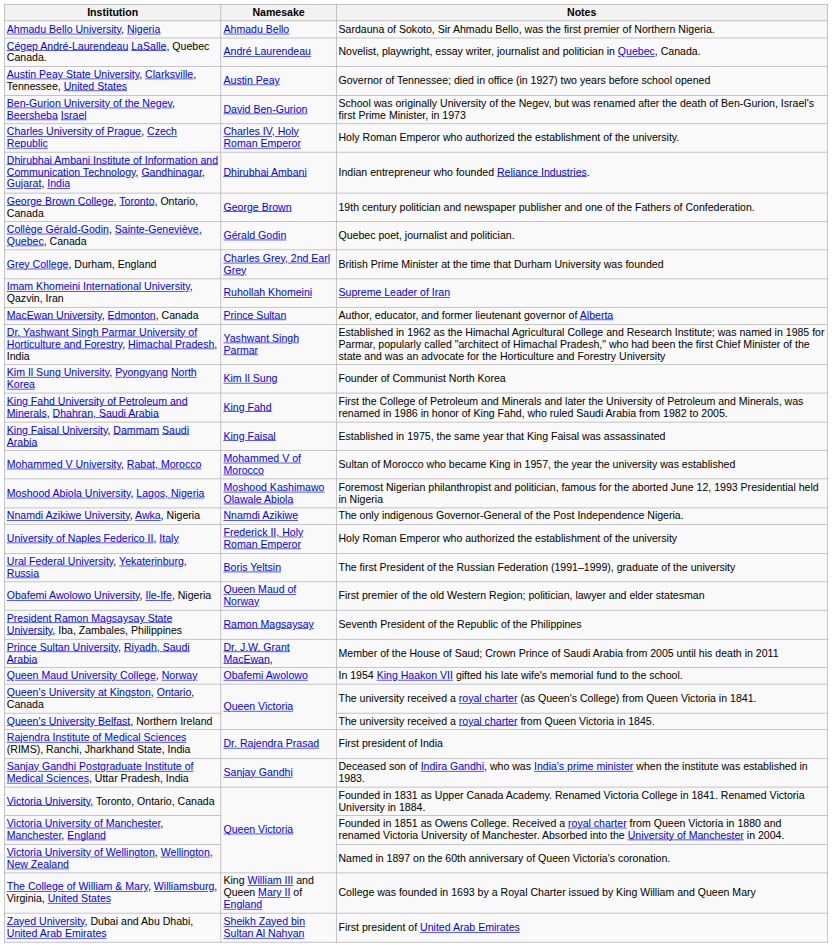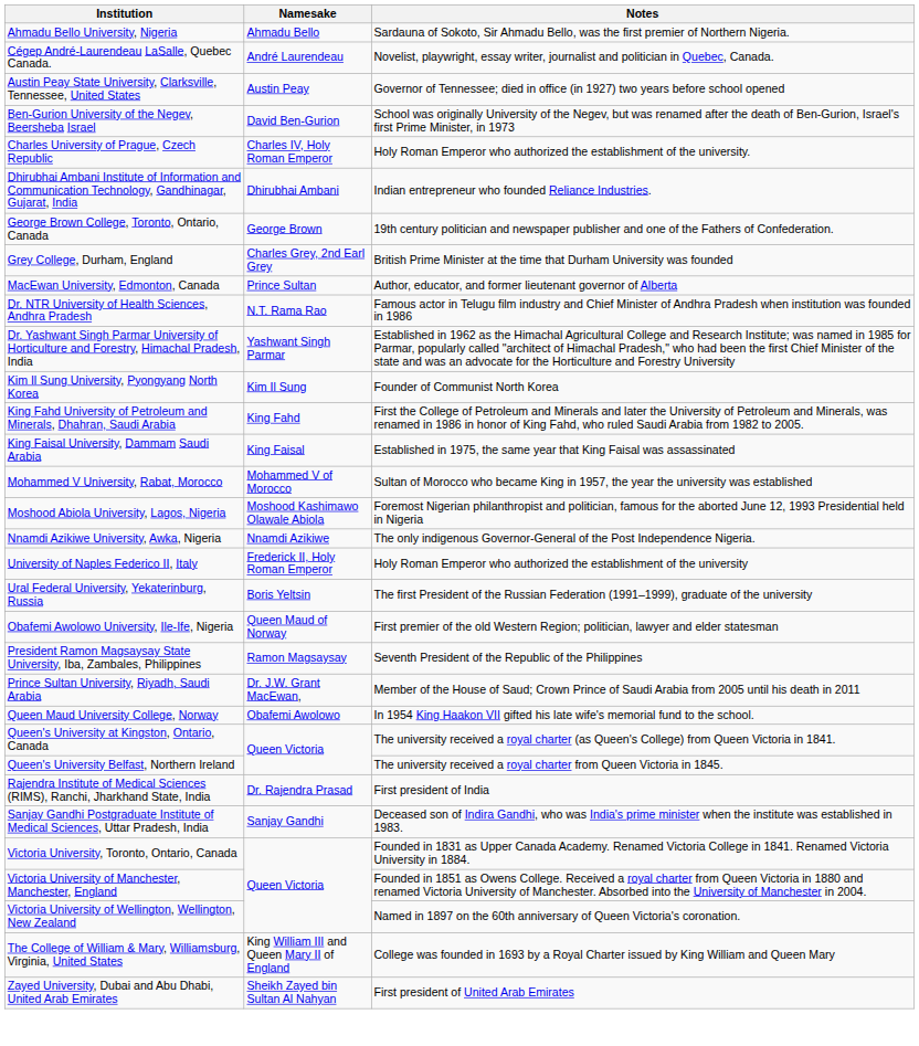- row: Collège Gérald-Godin, Sainte-Geneviève, Quebec, Canada | Gérald Godin | Quebec poet, journalist and politician.
- row: Imam Khomeini International University, Qazvin, Iran | Ruhollah Khomeini | Supreme Leader of Iran
+ row: Dr. NTR University of Health Sciences, Andhra Pradesh | N.T. Rama Rao | Famous actor in Telugu film industry and Chief Minister of Andhra Pradesh when institution was founded in 1986
